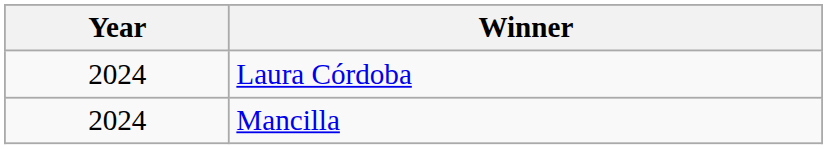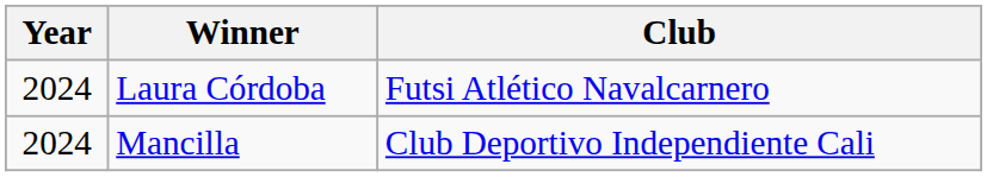+ column: Club | Futsi Atlético Navalcarnero | Club Deportivo Independiente Cali
